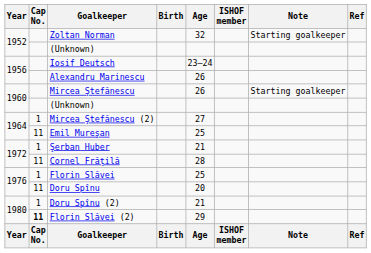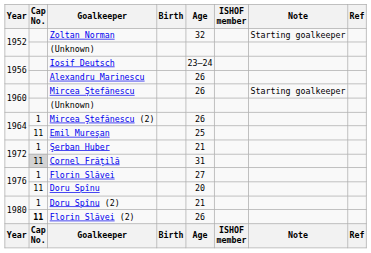Mircea Ştefănescu (2) | Age: 27 -> 26
Cornel Frăţilă | Cap No.: no background -> lightgrey background
Cornel Frăţilă | Age: 28 -> 31
Florin Slăvei | Age: 25 -> 27
Florin Slăvei (2) | Age: 29 -> 26
